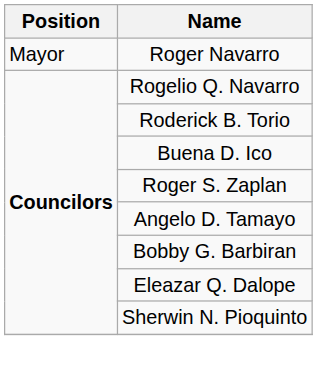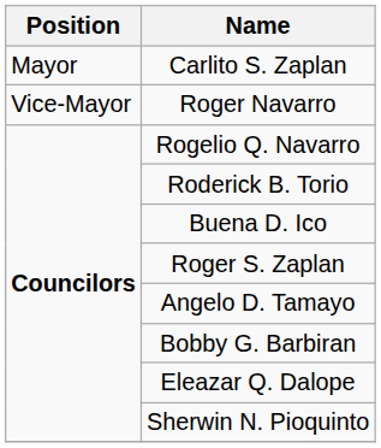+ row: Mayor | Carlito S. Zaplan
Roger Navarro | Position: Mayor -> Vice-Mayor
